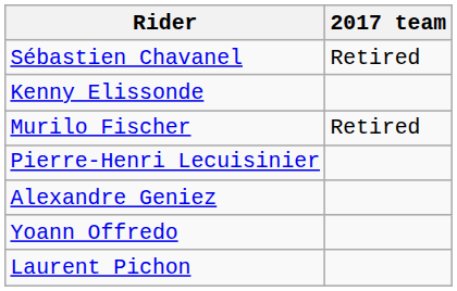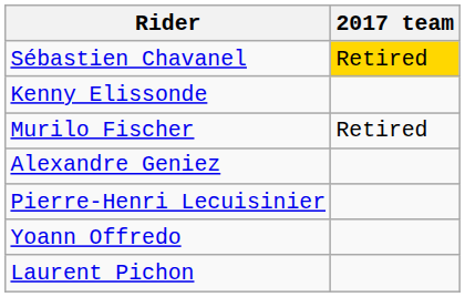Sébastien Chavanel | 2017 team: no background -> gold background
rows swapped: Alexandre Geniez <-> Pierre-Henri Lecuisinier
